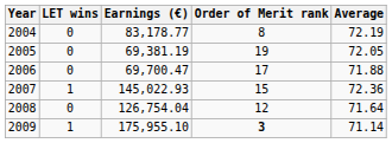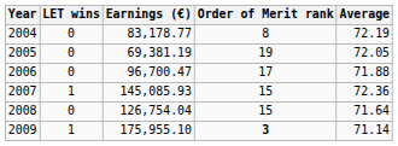2006 | Earnings (€): 69,700.47 -> 96,700.47
2007 | Earnings (€): 145,022.93 -> 145,085.93
2008 | Order of Merit rank: 12 -> 15
